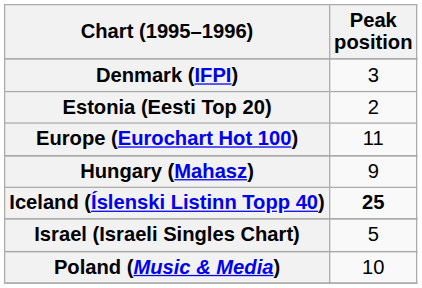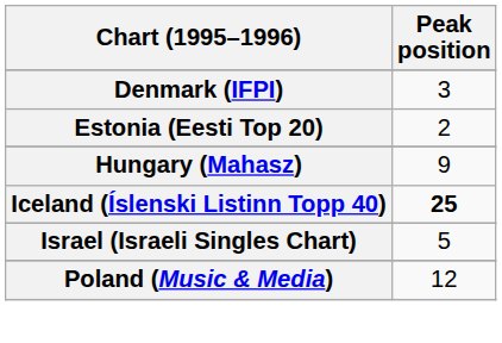- row: Europe (Eurochart Hot 100) | 11
Poland (Music & Media) | Peak position: 10 -> 12
